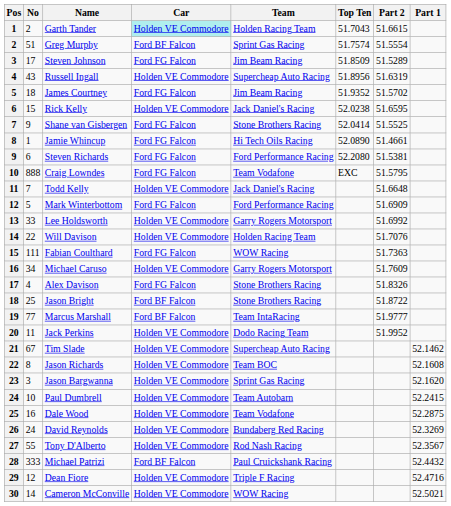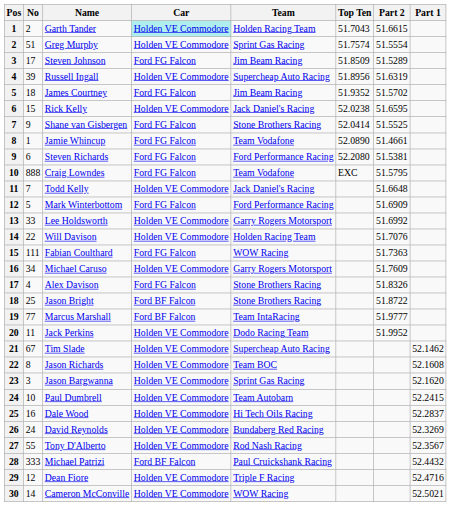Greg Murphy | Car: Ford BF Falcon -> Holden VE Commodore
Russell Ingall | No: 43 -> 39
Jamie Whincup | Team: Hi Tech Oils Racing -> Team Vodafone
Dale Wood | Team: Team Vodafone -> Hi Tech Oils Racing
Dale Wood | Part 1: 52.2875 -> 52.2837
